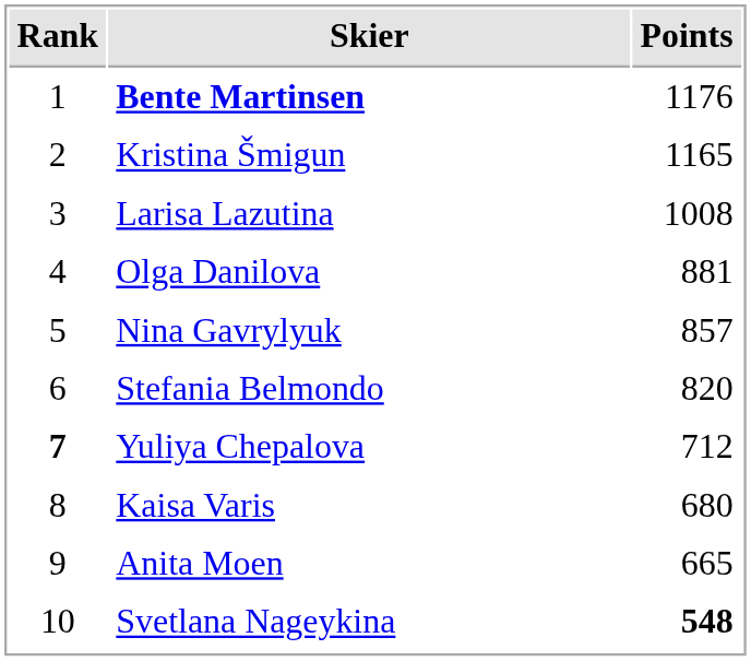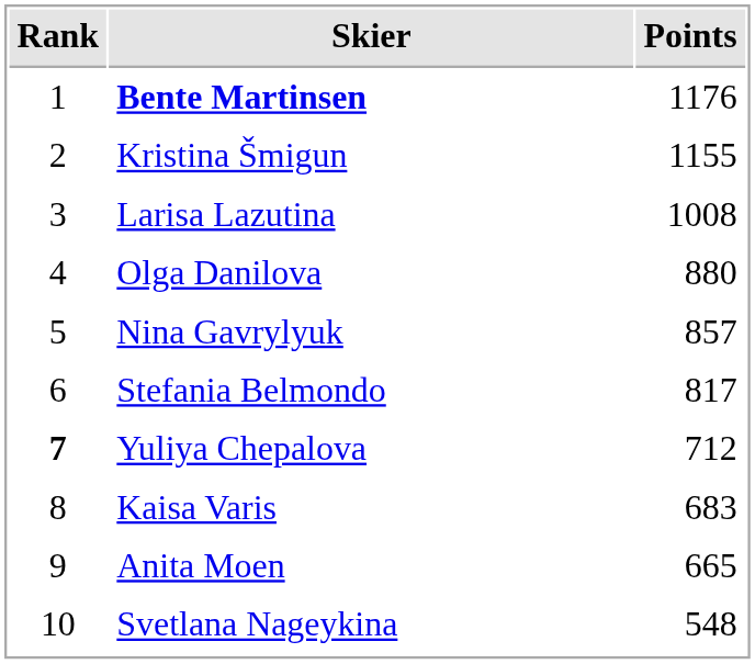Kristina Šmigun | Points: 1165 -> 1155
Olga Danilova | Points: 881 -> 880
Stefania Belmondo | Points: 820 -> 817
Kaisa Varis | Points: 680 -> 683
Svetlana Nageykina | Points: bold -> normal
